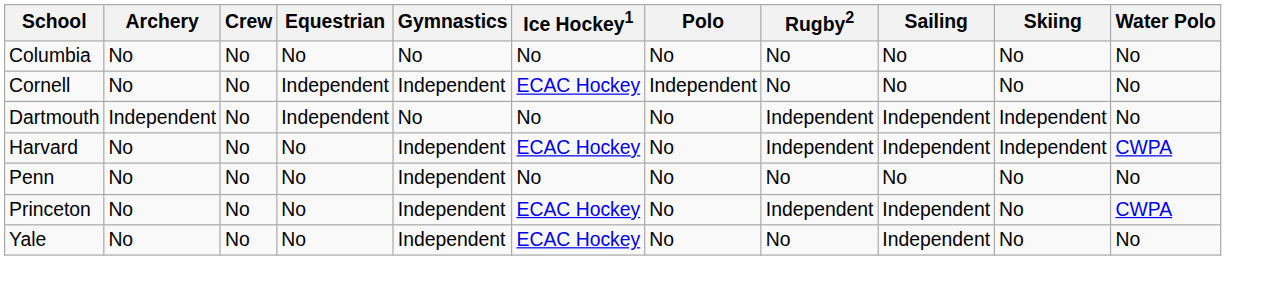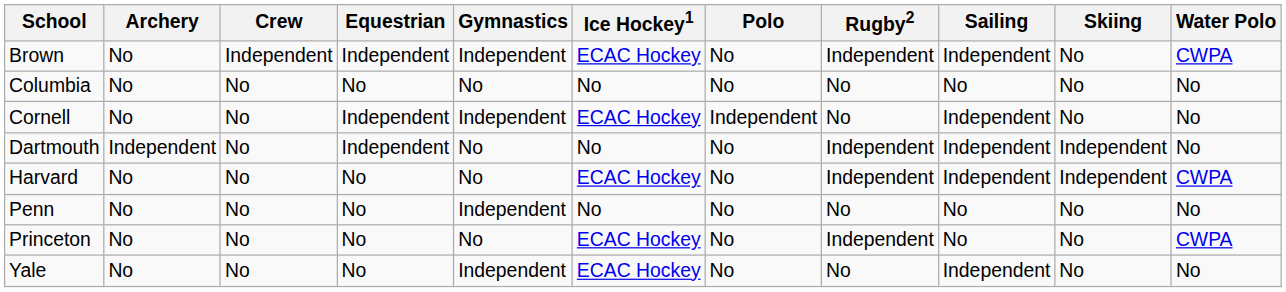+ row: Brown | No | Independent | Independent | Independent | ECAC Hockey | No | Independent | Independent | No | CWPA
Cornell | Sailing: No -> Independent
Harvard | Gymnastics: Independent -> No
Princeton | Gymnastics: Independent -> No
Princeton | Sailing: Independent -> No
